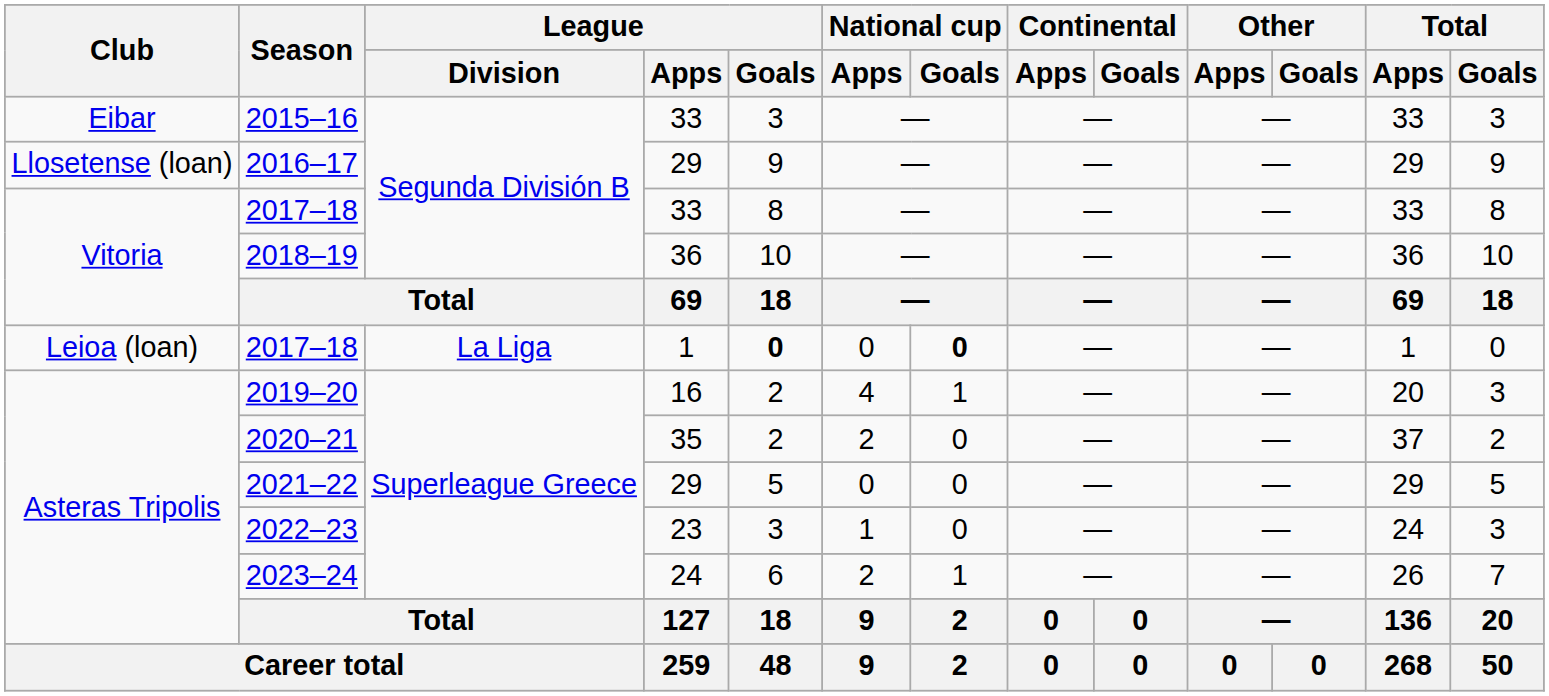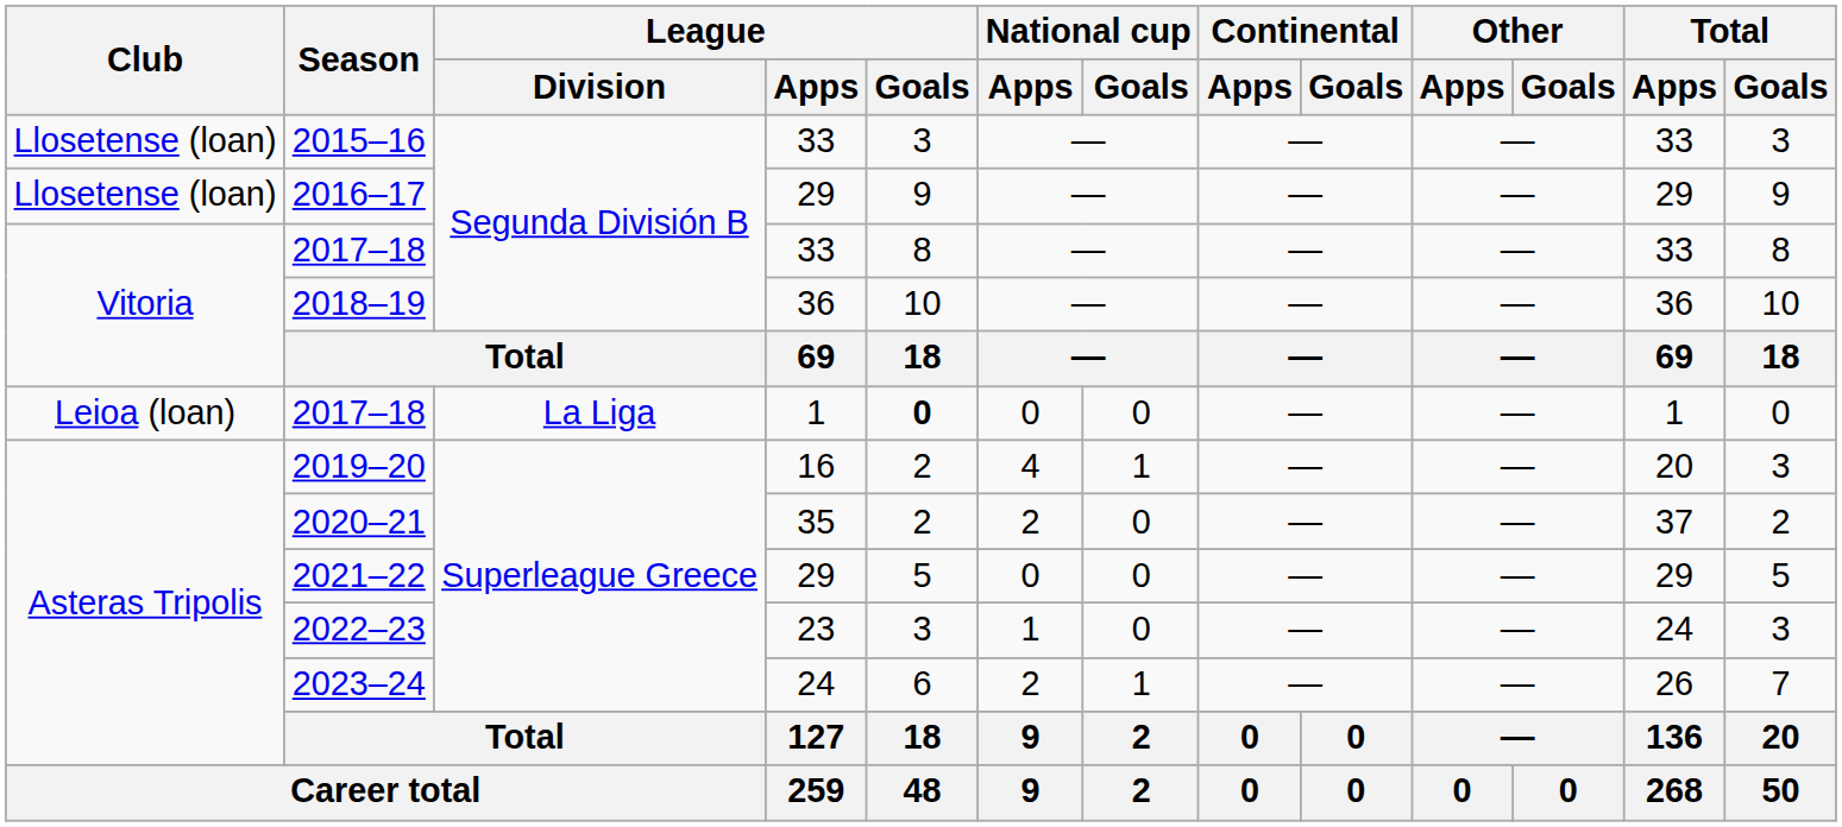2015–16 | Club: Eibar -> Llosetense (loan)
2017–18 / 1 | National cup / Goals: bold -> normal
